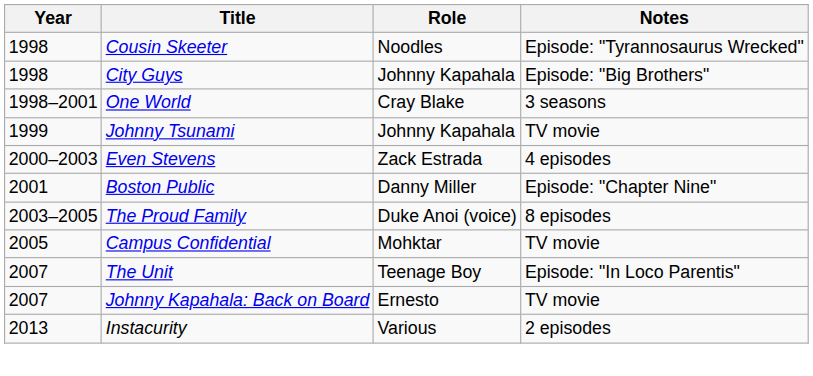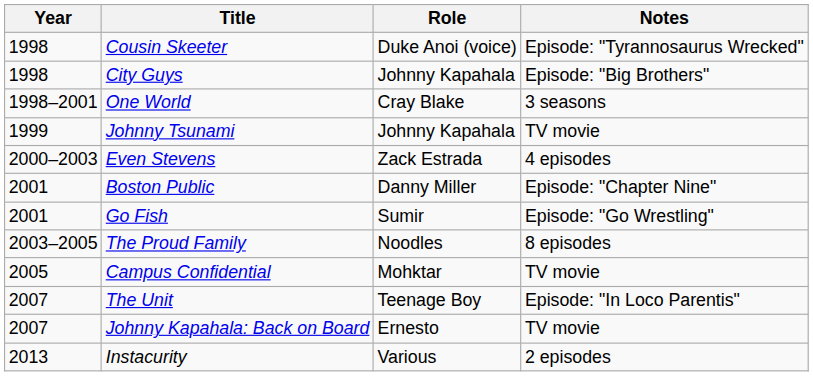Cousin Skeeter | Role: Noodles -> Duke Anoi (voice)
+ row: 2001 | Go Fish | Sumir | Episode: "Go Wrestling"
The Proud Family | Role: Duke Anoi (voice) -> Noodles
